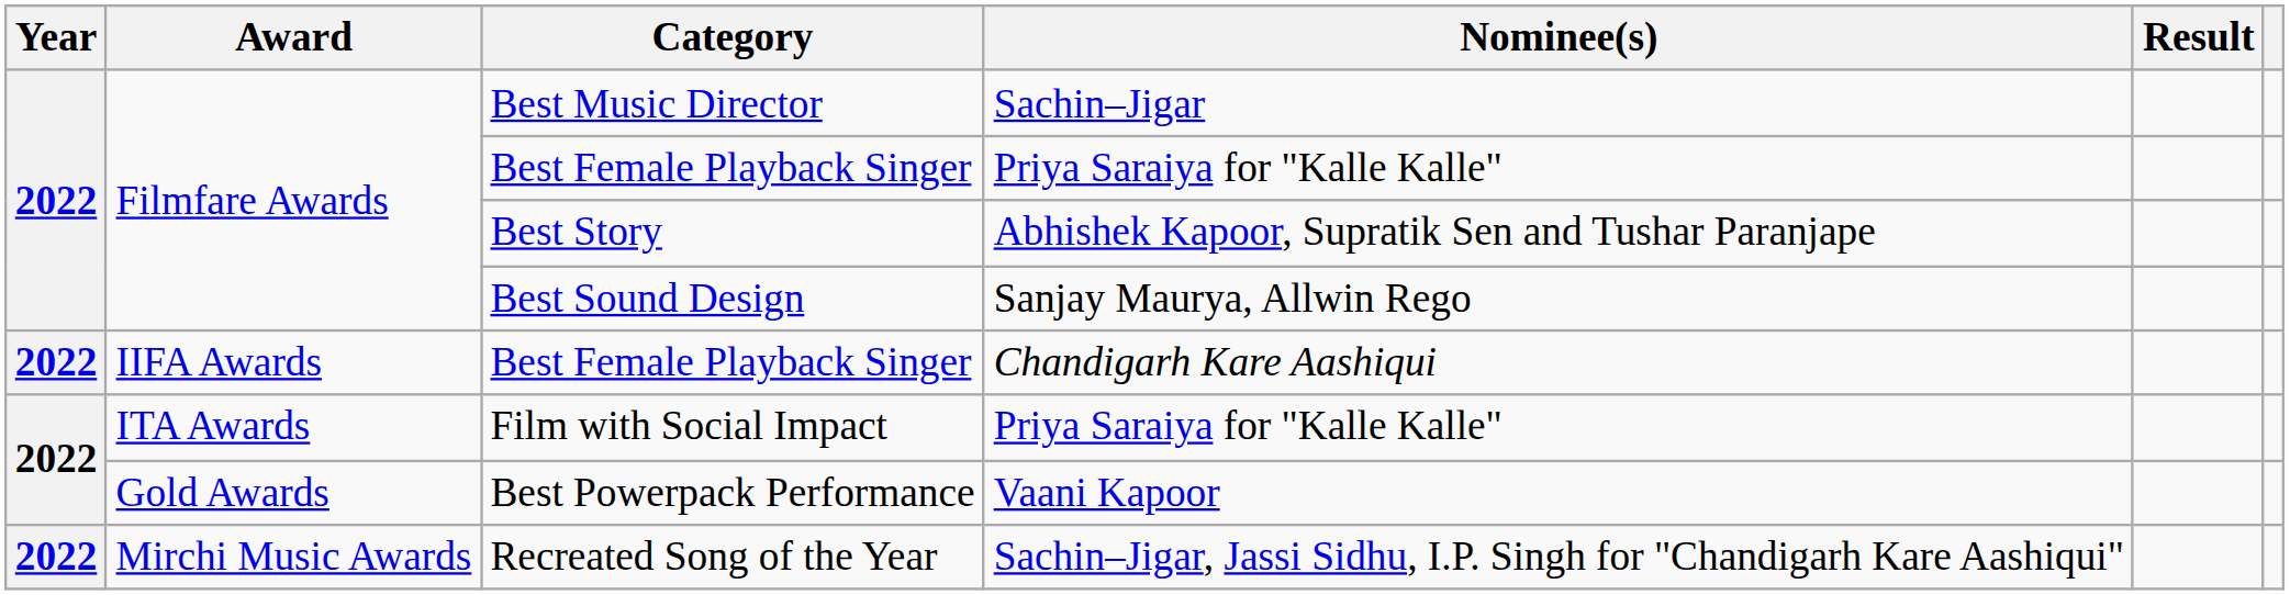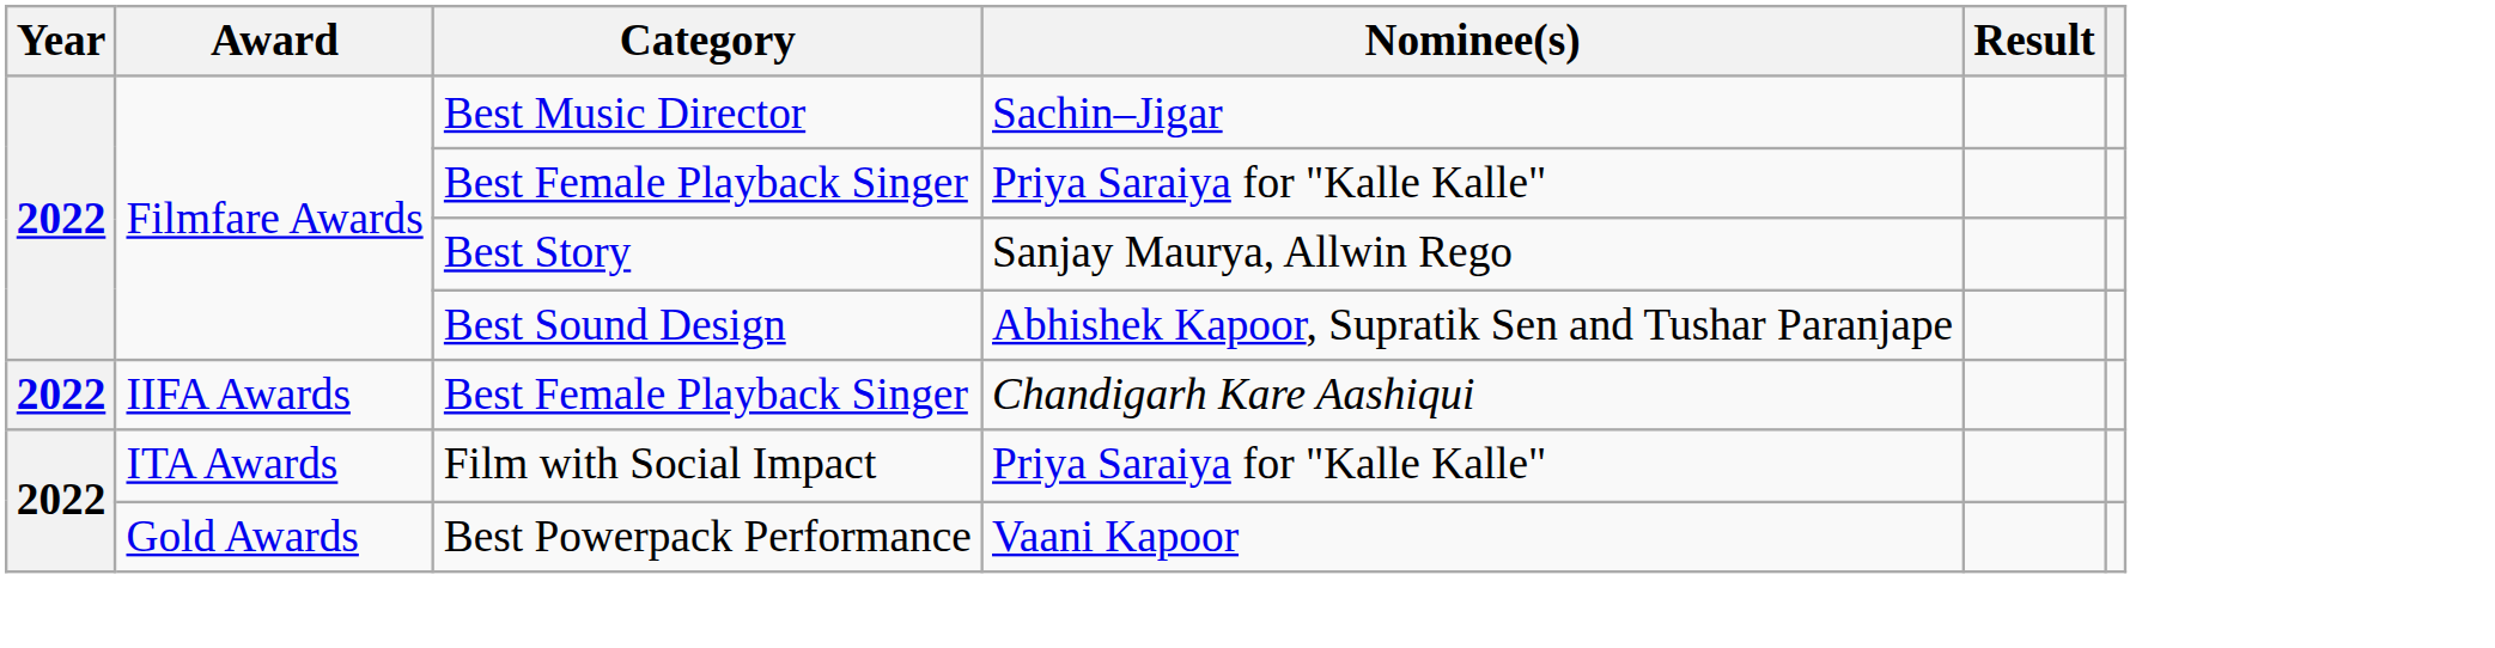Best Story | Nominee(s): Abhishek Kapoor, Supratik Sen and Tushar Paranjape -> Sanjay Maurya, Allwin Rego
Best Sound Design | Nominee(s): Sanjay Maurya, Allwin Rego -> Abhishek Kapoor, Supratik Sen and Tushar Paranjape
- row: 2022 | Mirchi Music Awards | Recreated Song of the Year | Sachin–Jigar, Jassi Sidhu, I.P. Singh for "Chandigarh Kare Aashiqui"
